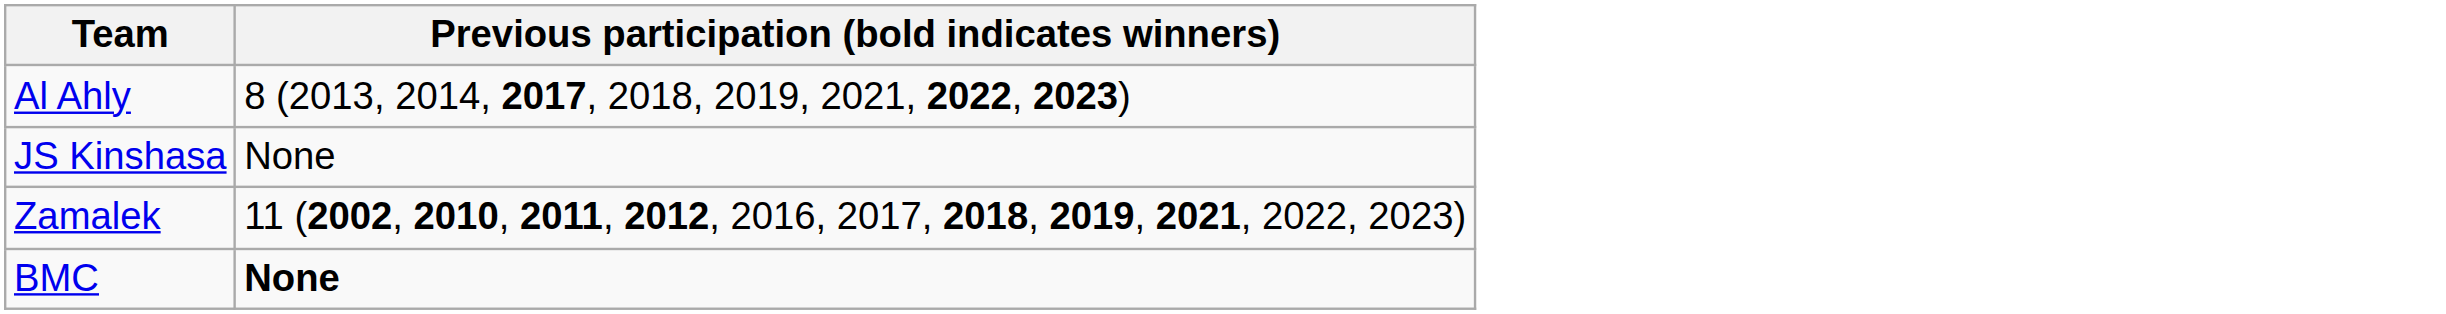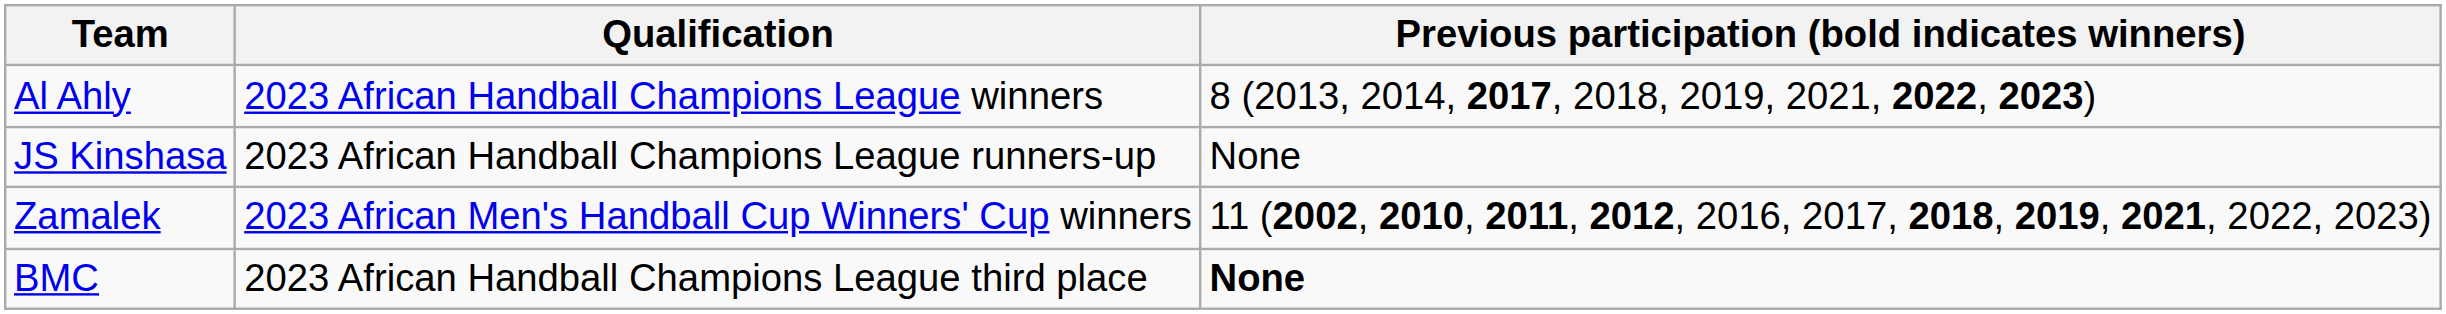+ column: Qualification | 2023 African Handball Champions League winners | 2023 African Handball Champions League runners-up | 2023 African Men's Handball Cup Winners' Cup winners | 2023 African Handball Champions League third place
